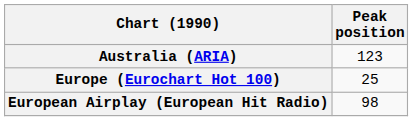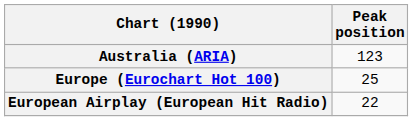European Airplay (European Hit Radio) | Peak position: 98 -> 22
